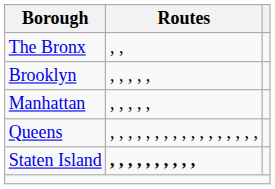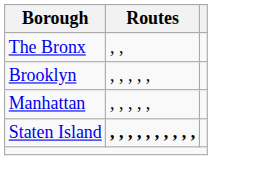- row: Queens | , , , , , , , , , , , , , , , , ,
